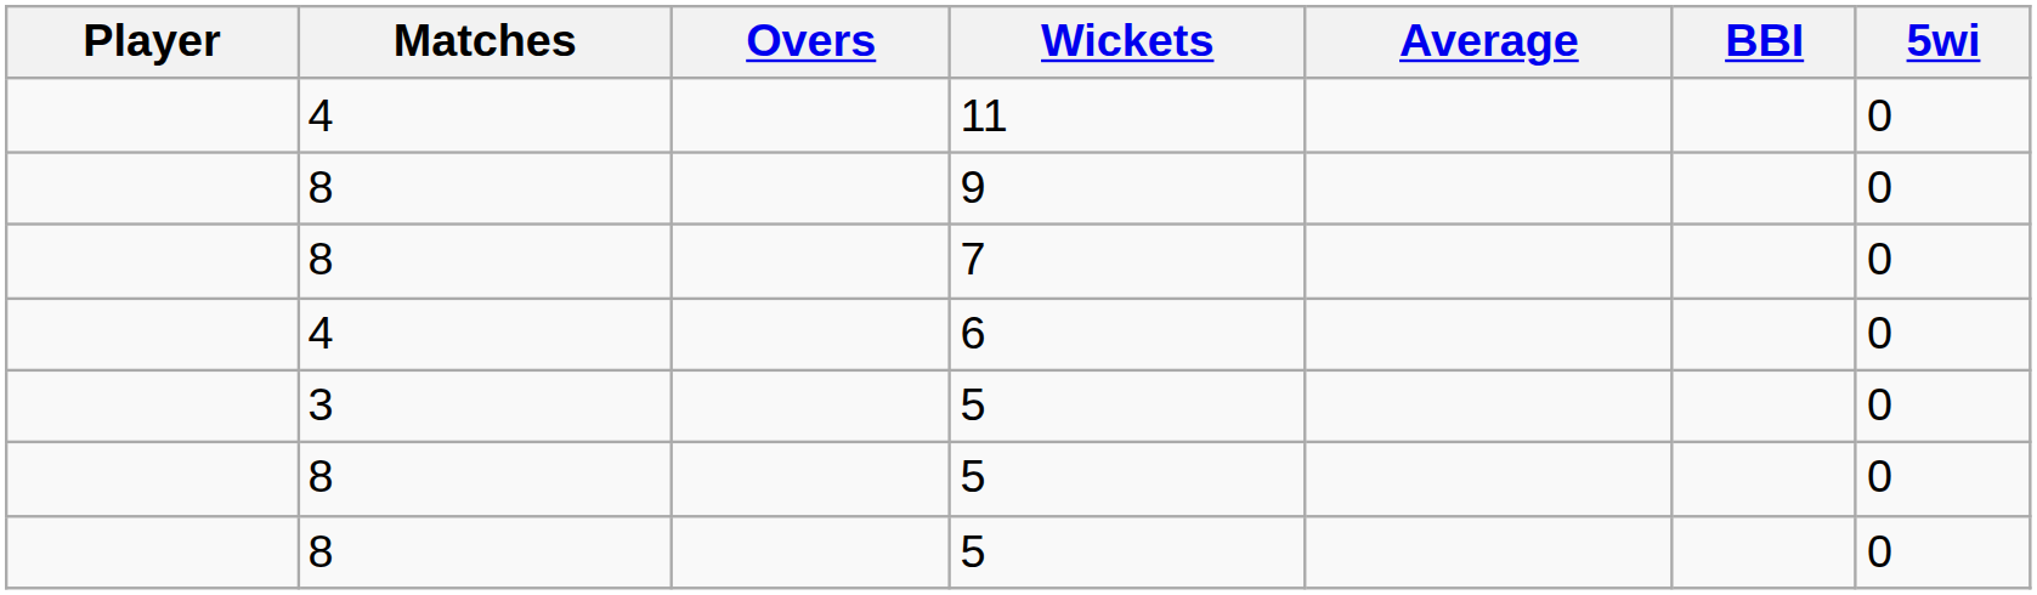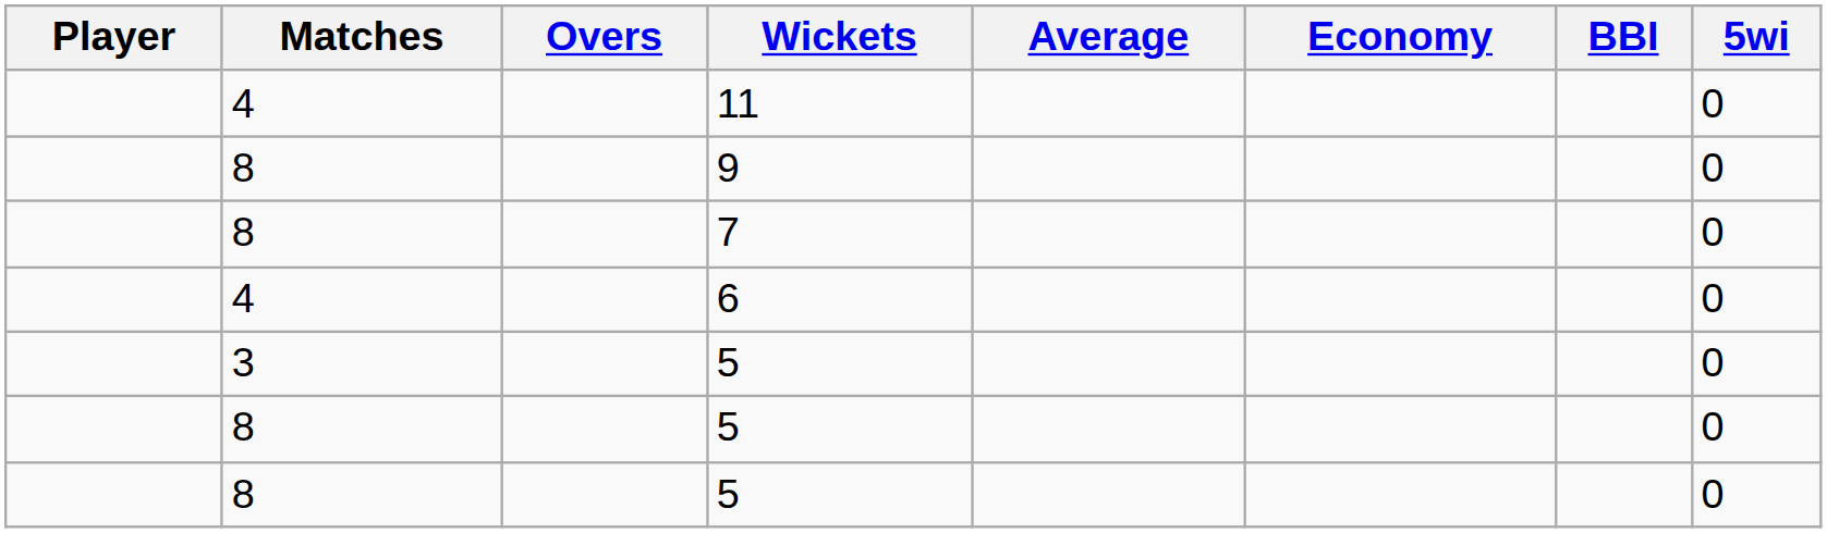+ column: Economy
